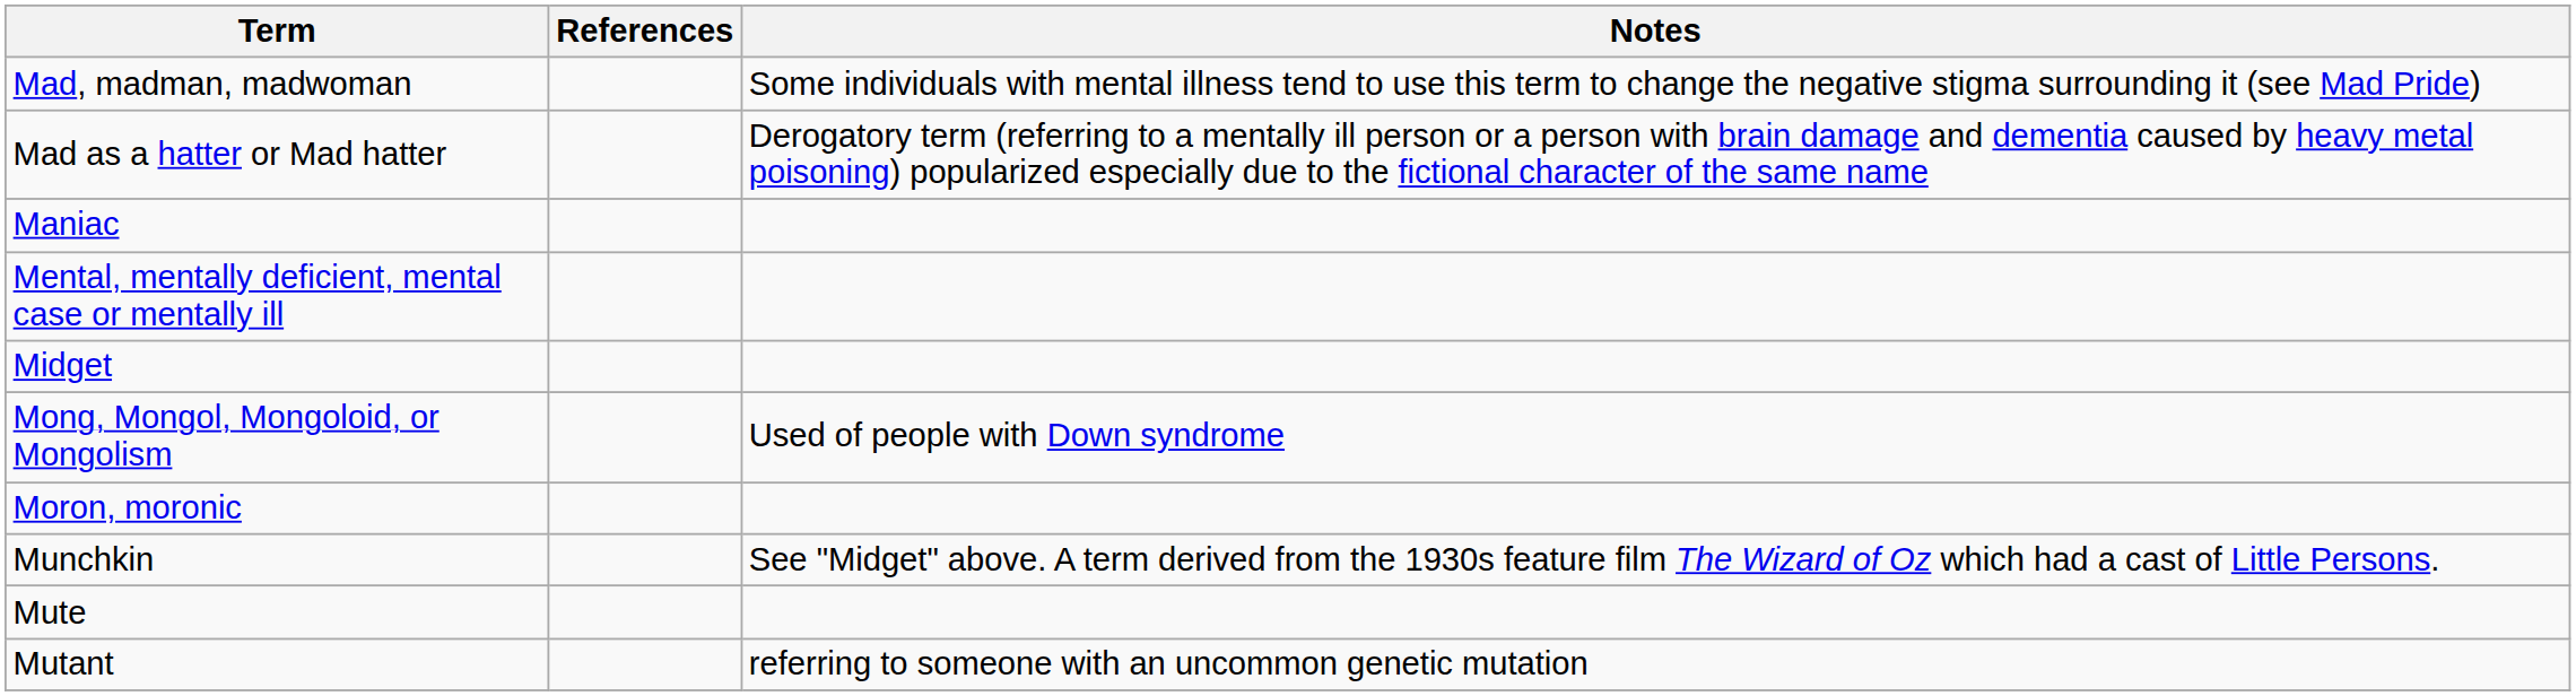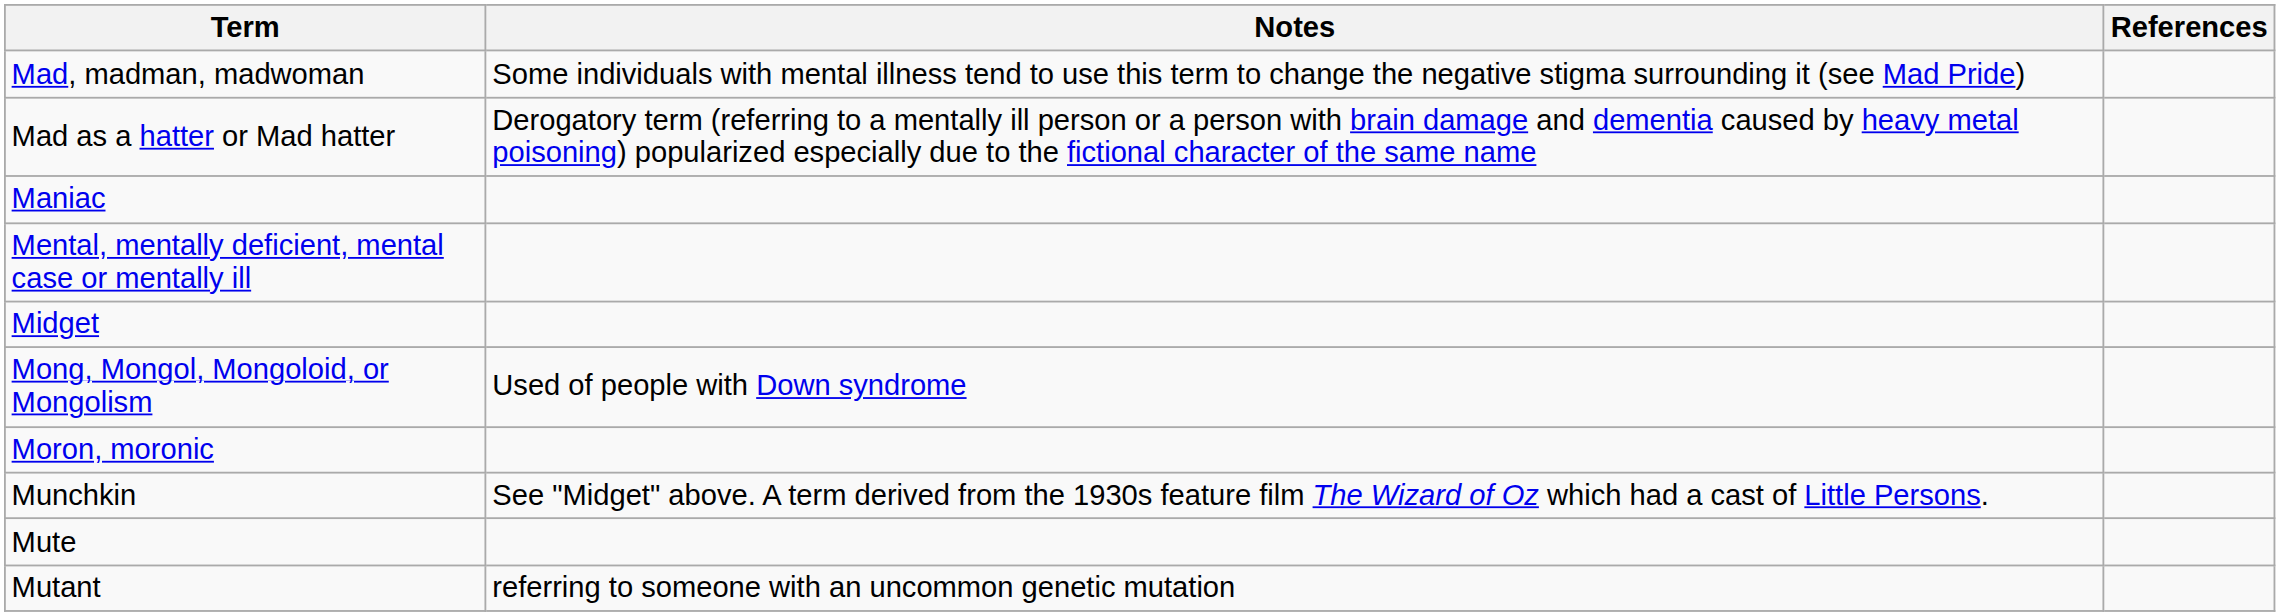columns swapped: Notes <-> References
